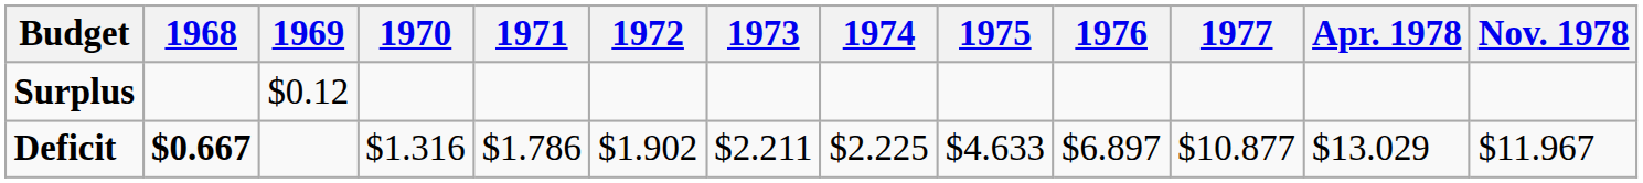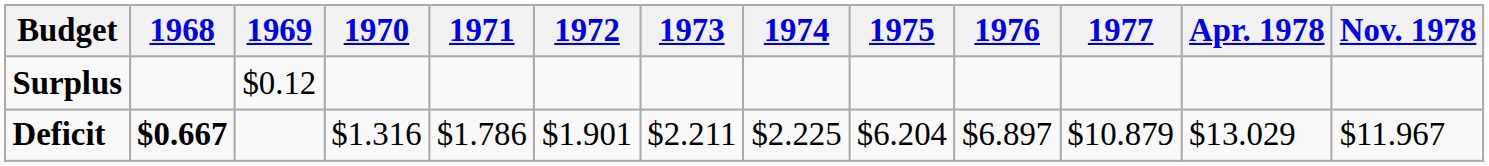Deficit | 1972: $1.902 -> $1.901
Deficit | 1975: $4.633 -> $6.204
Deficit | 1977: $10.877 -> $10.879
